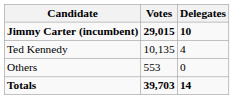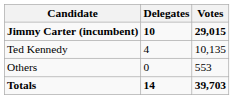columns swapped: Votes <-> Delegates
